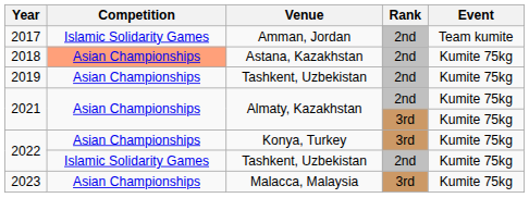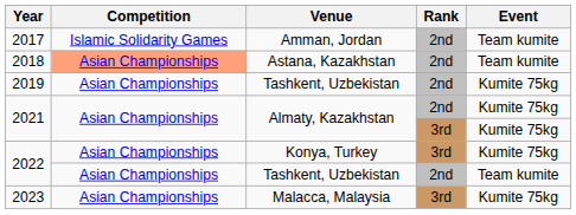2018 | Event: Kumite 75kg -> Team kumite
2022 / 2nd | Competition: Islamic Solidarity Games -> Asian Championships
2022 / 2nd | Event: Kumite 75kg -> Team kumite
